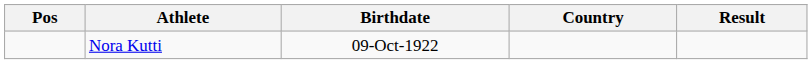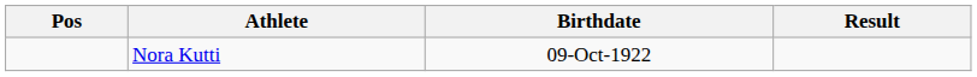- column: Country
